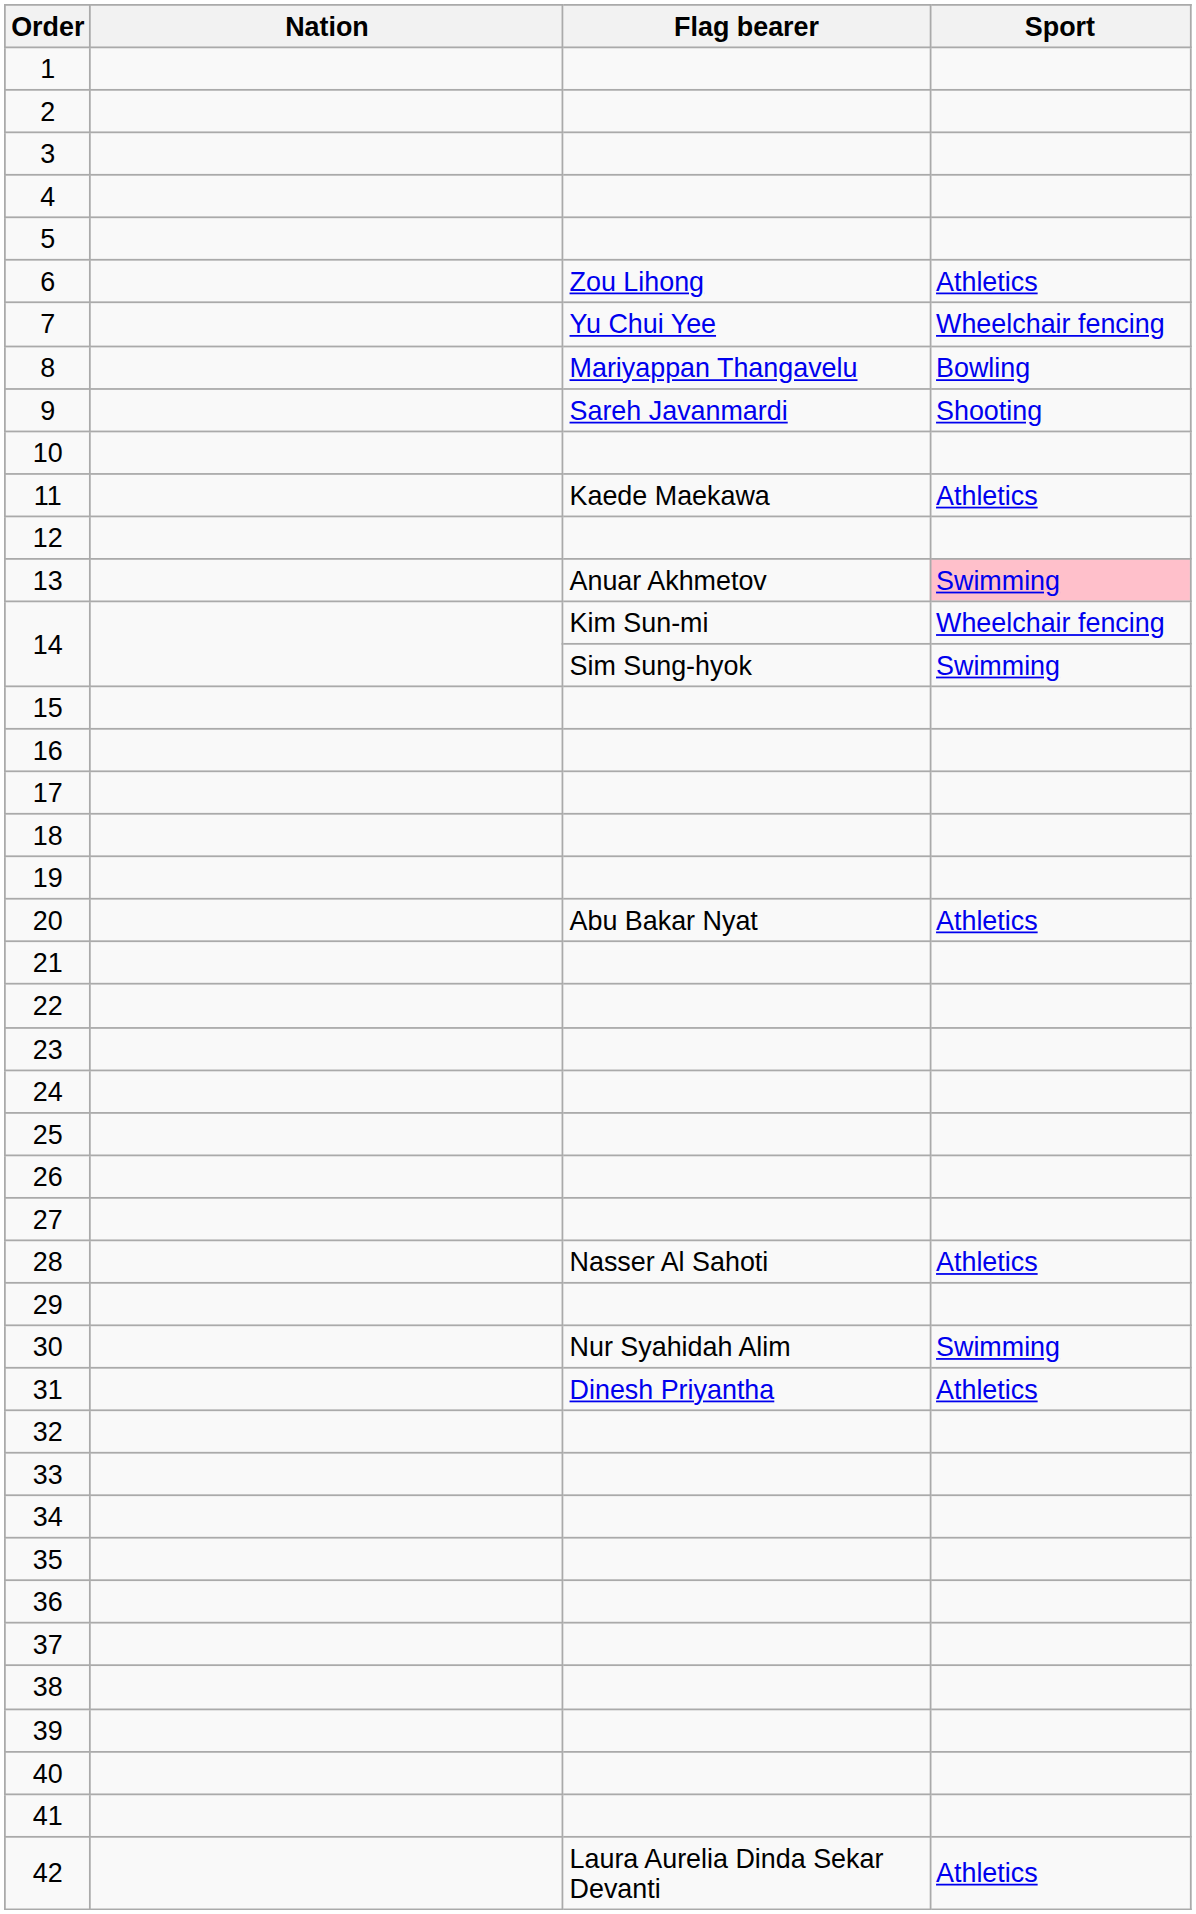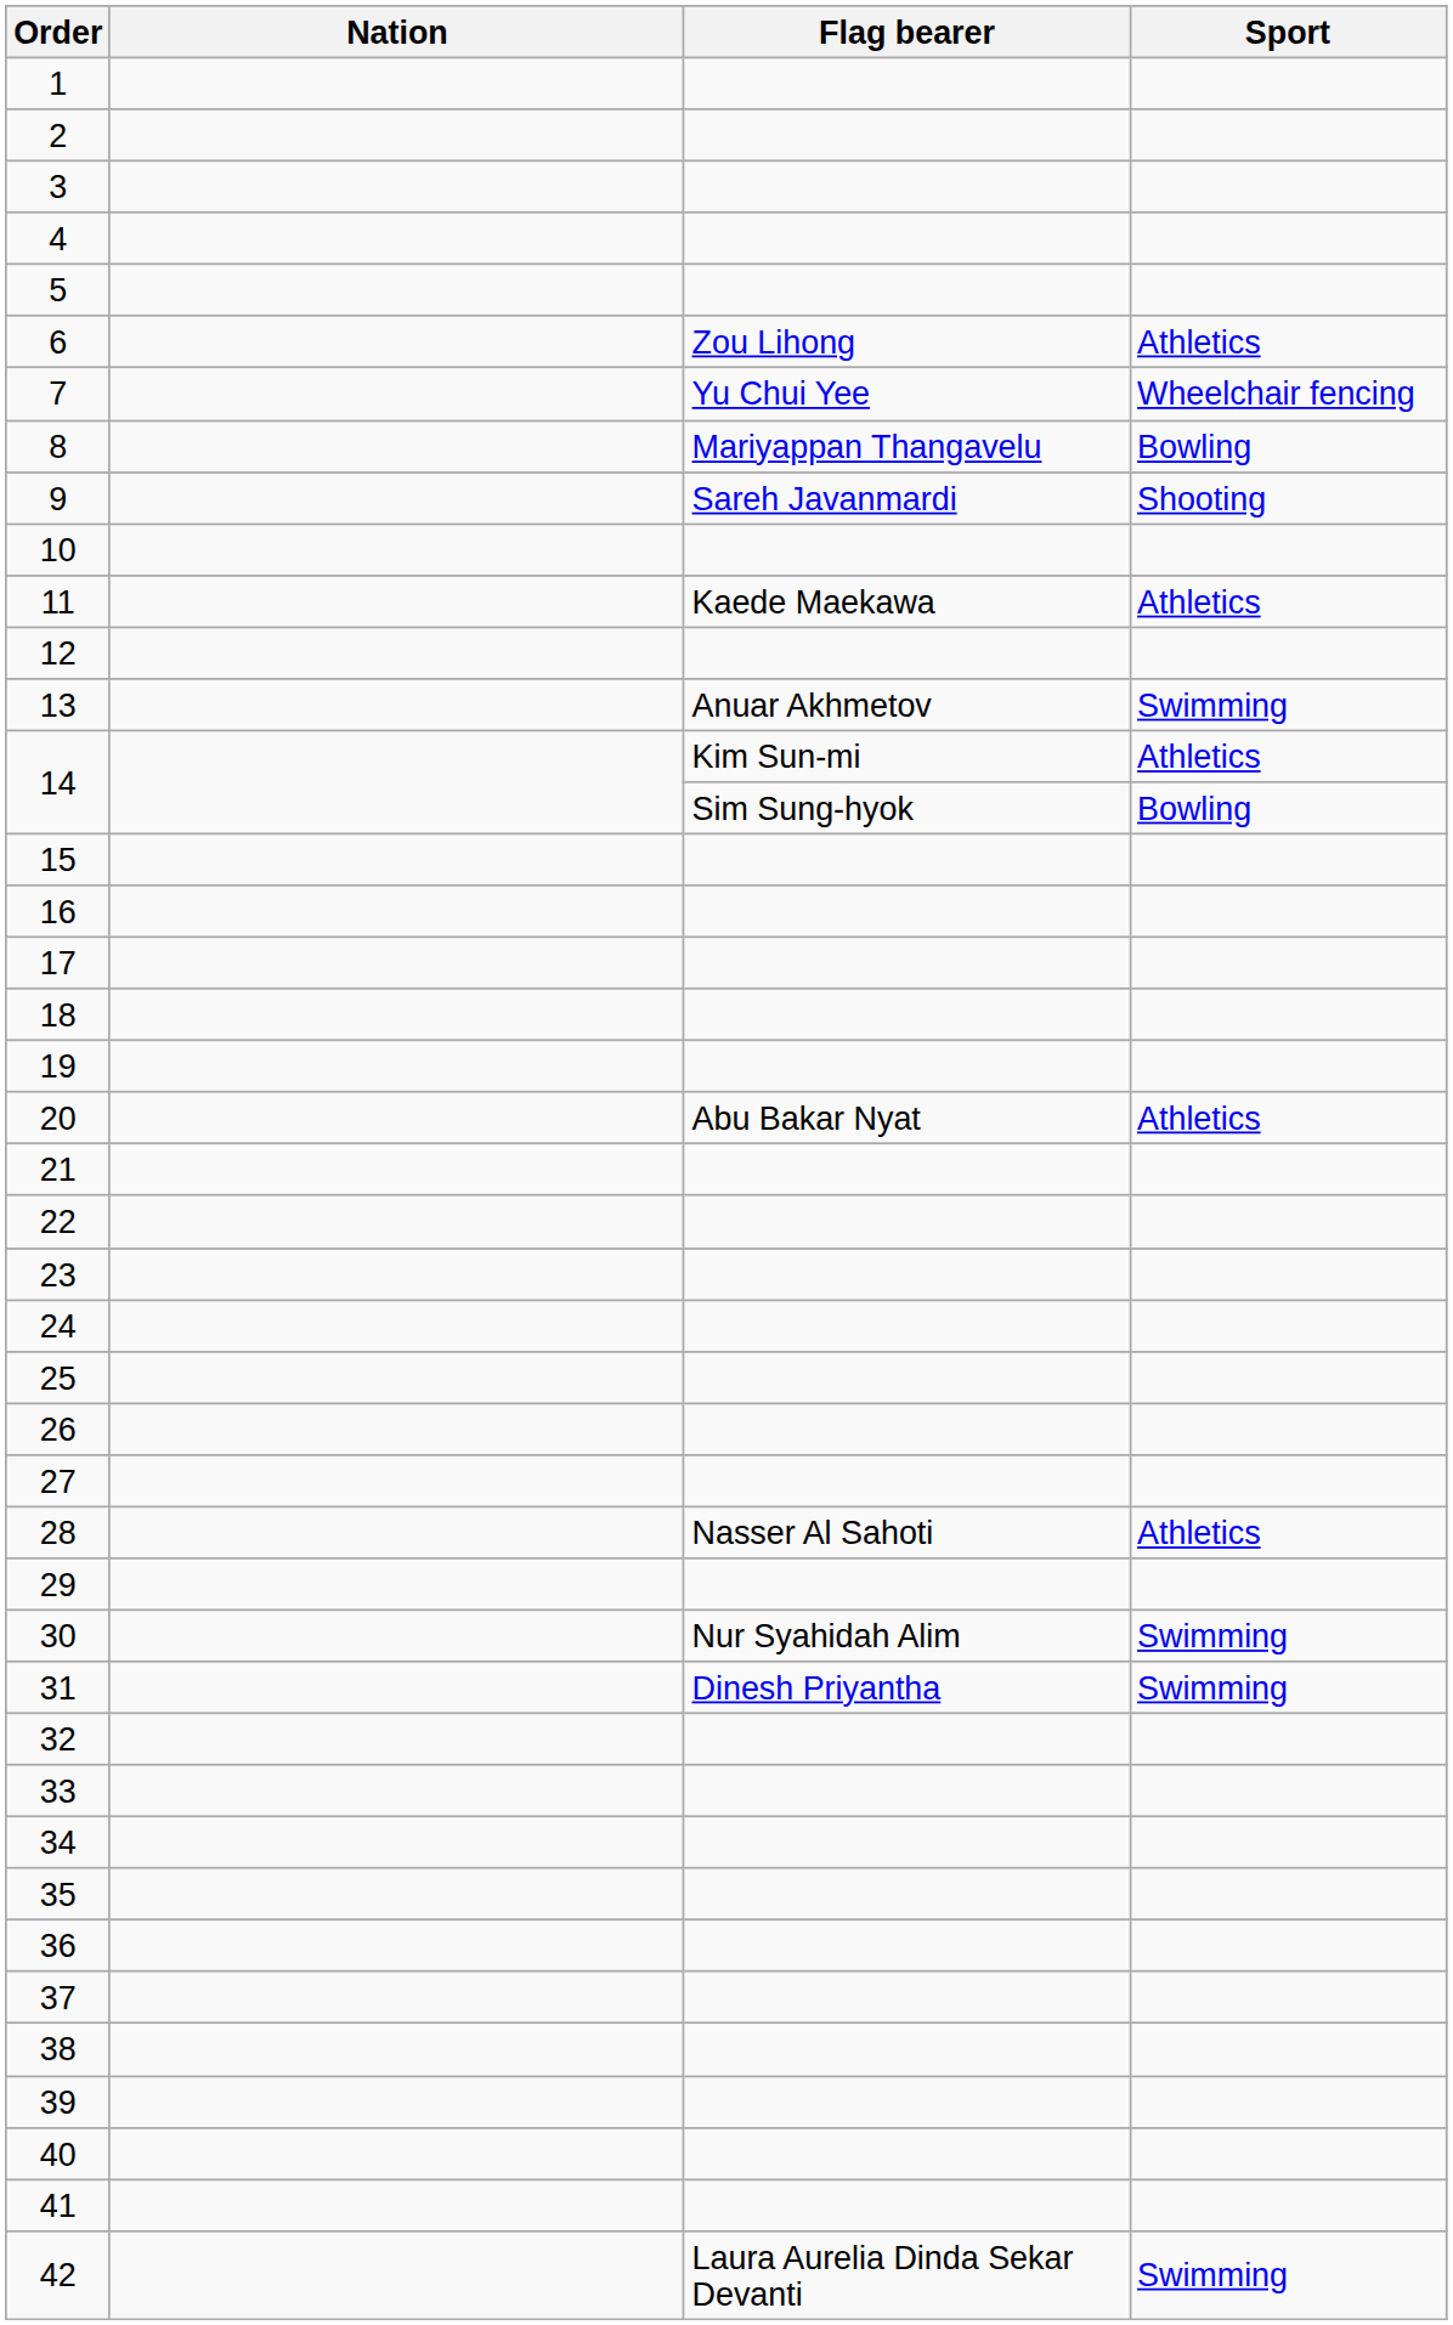13 | Sport: pink background -> no background
14 / Kim Sun-mi | Sport: Wheelchair fencing -> Athletics
14 / Sim Sung-hyok | Sport: Swimming -> Bowling
31 | Sport: Athletics -> Swimming
42 | Sport: Athletics -> Swimming
